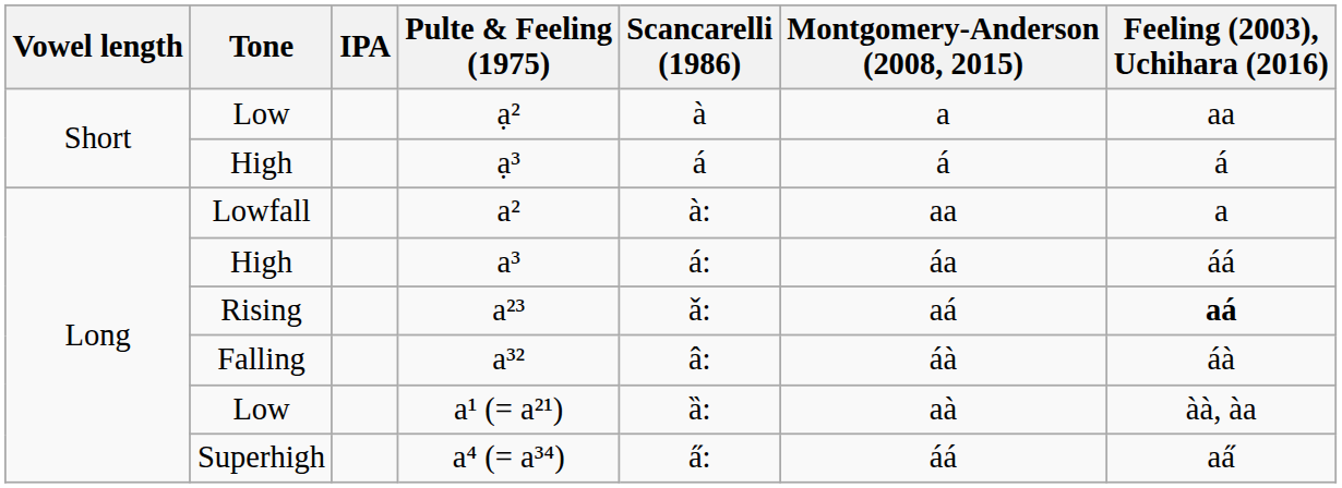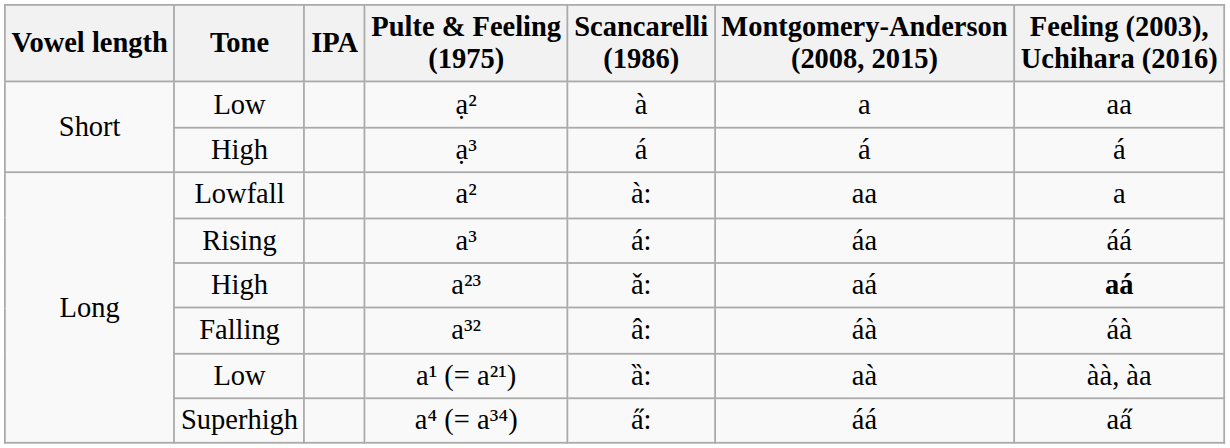a³ | Tone: High -> Rising
a²³ | Tone: Rising -> High
